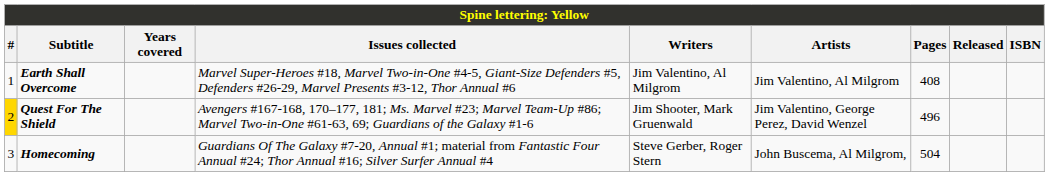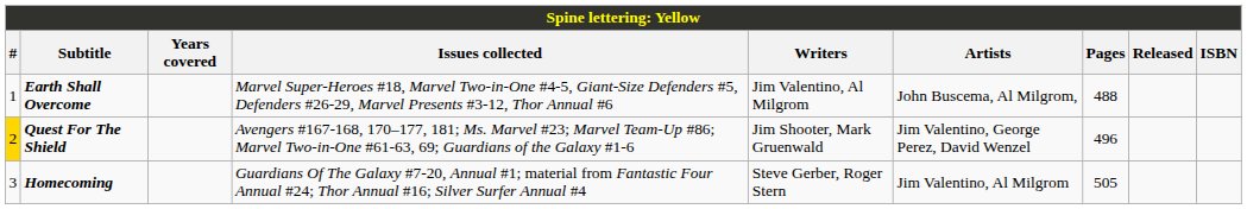Earth Shall Overcome | Artists: Jim Valentino, Al Milgrom -> John Buscema, Al Milgrom,
Earth Shall Overcome | Pages: 408 -> 488
Homecoming | Artists: John Buscema, Al Milgrom, -> Jim Valentino, Al Milgrom
Homecoming | Pages: 504 -> 505
